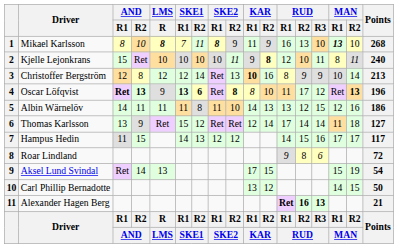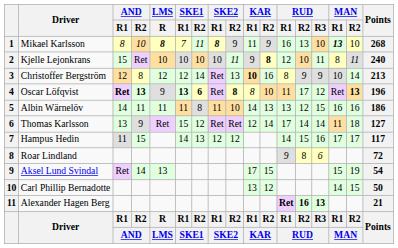Albin Wärnelöv | MAN / R1: 12 -> 16
